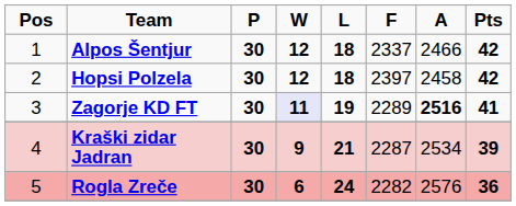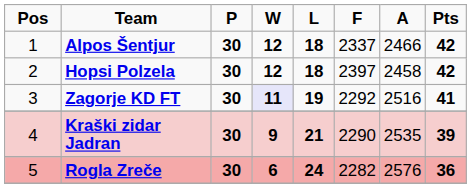Zagorje KD FT | F: 2289 -> 2292
Zagorje KD FT | A: bold -> normal
Kraški zidar Jadran | F: 2287 -> 2290
Kraški zidar Jadran | A: 2534 -> 2535
